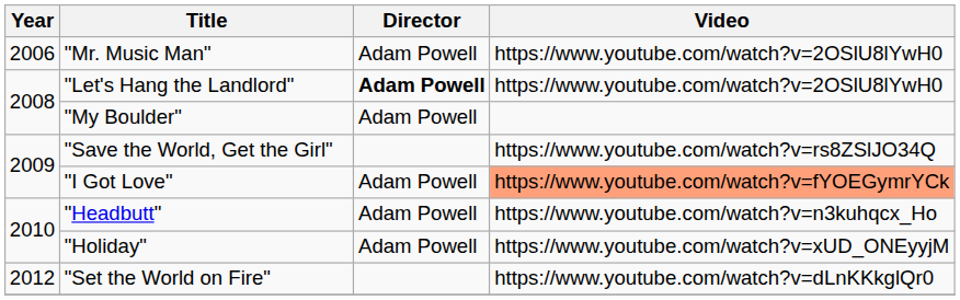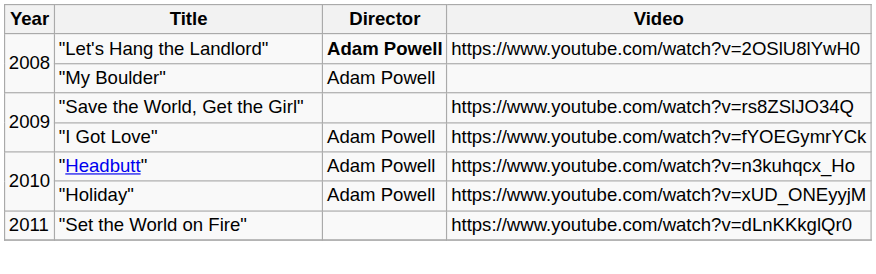- row: 2006 | "Mr. Music Man" | Adam Powell | https://www.youtube.com/watch?v=2OSlU8lYwH0
"I Got Love" | Video: lightsalmon background -> no background
"Set the World on Fire" | Year: 2012 -> 2011
